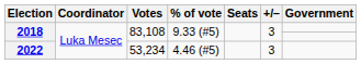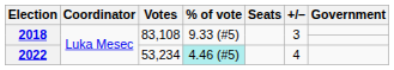2022 | % of vote: no background -> paleturquoise background
2022 | +/–: 3 -> 4
